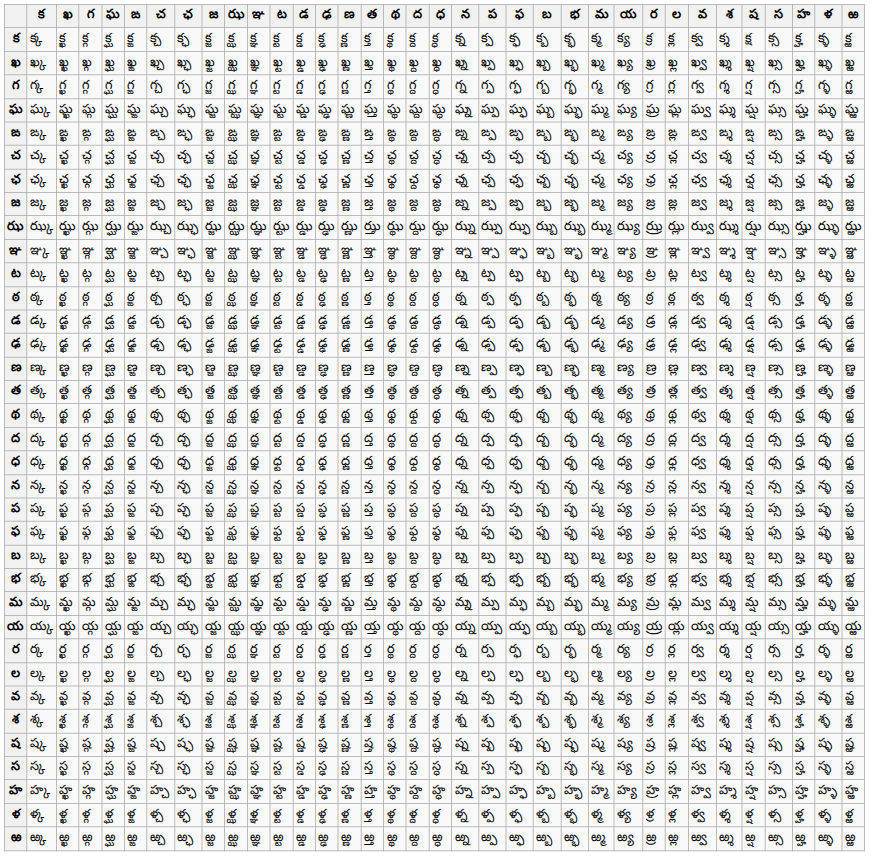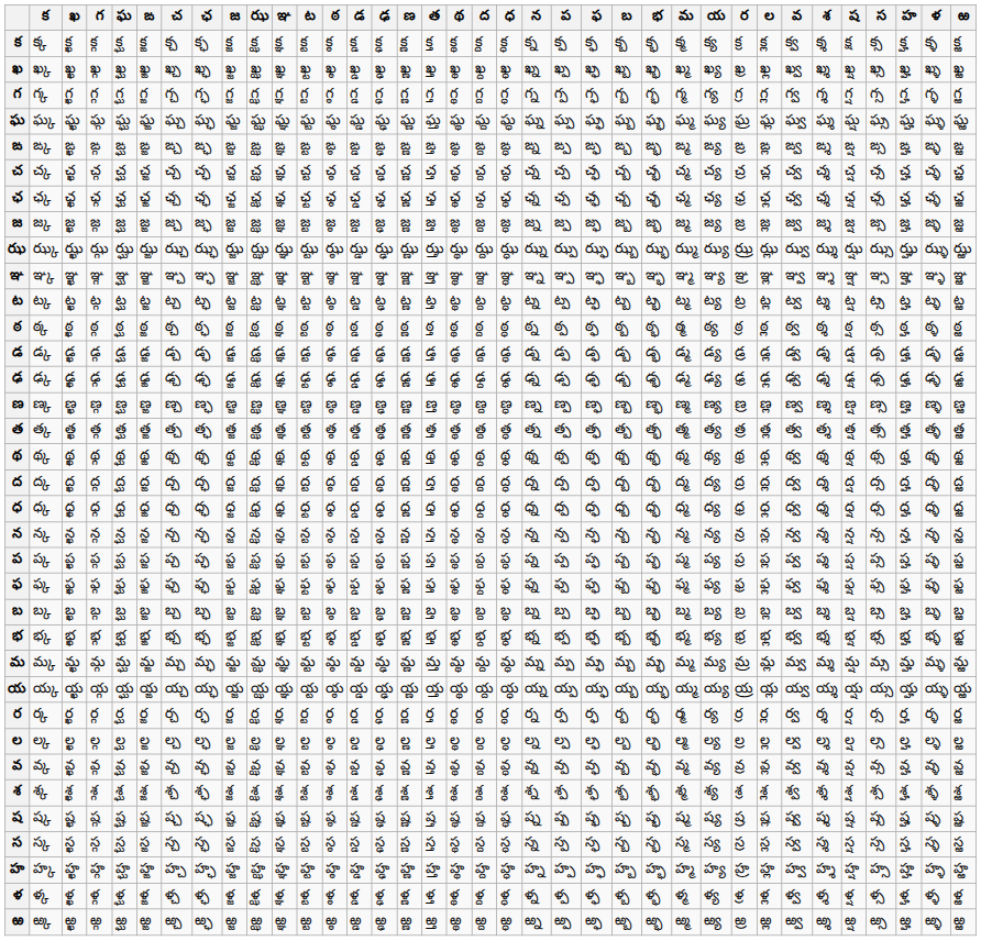+ column: ఠ | క్ఠ | ఖ్ఠ | గ్ఠ | ఘ్ఠ | ఙ్ఠ | చ్ఠ | ఛ్ఠ | జ్ఠ | ఝ్ఠ | ఞ్ఠ | ట్ఠ | ఠ్ఠ | డ్ఠ | ఢ్ఠ | ణ్ఠ | త్ఠ | థ్ఠ | ద్ఠ | ధ్ఠ | న్ఠ | ప్ఠ | ఫ్ఠ | బ్ఠ | భ్ఠ | మ్ఠ | య్ఠ | ర్ఠ | ల్ఠ | వ్ఠ | శ్ఠ | ష్ఠ | స్ఠ | హ్ఠ | ళ్ఠ | ఱ్ఠ
